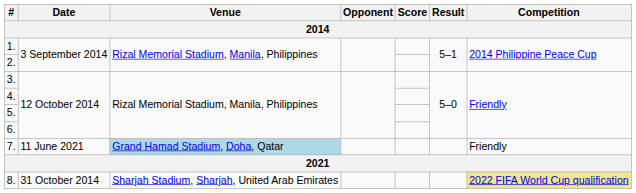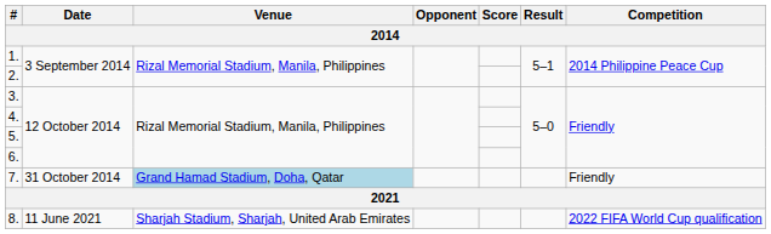7. | Date: 11 June 2021 -> 31 October 2014
8. | Date: 31 October 2014 -> 11 June 2021
8. | Competition: khaki background -> no background
